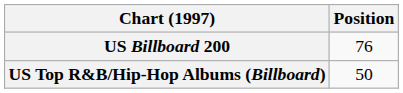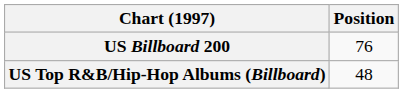US Top R&B/Hip-Hop Albums (Billboard) | Position: 50 -> 48
